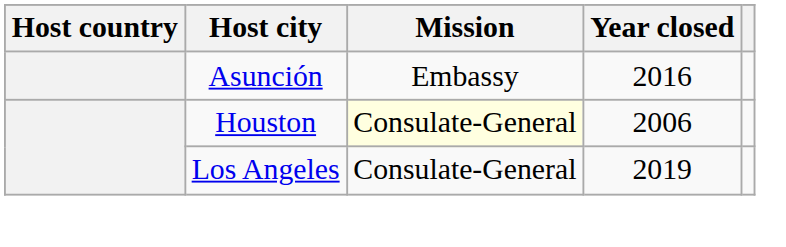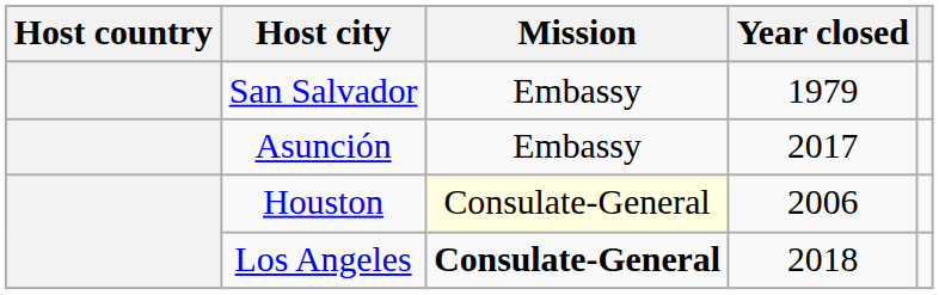+ row: San Salvador | Embassy | 1979
Asunción | Year closed: 2016 -> 2017
Los Angeles | Mission: normal -> bold
Los Angeles | Year closed: 2019 -> 2018
